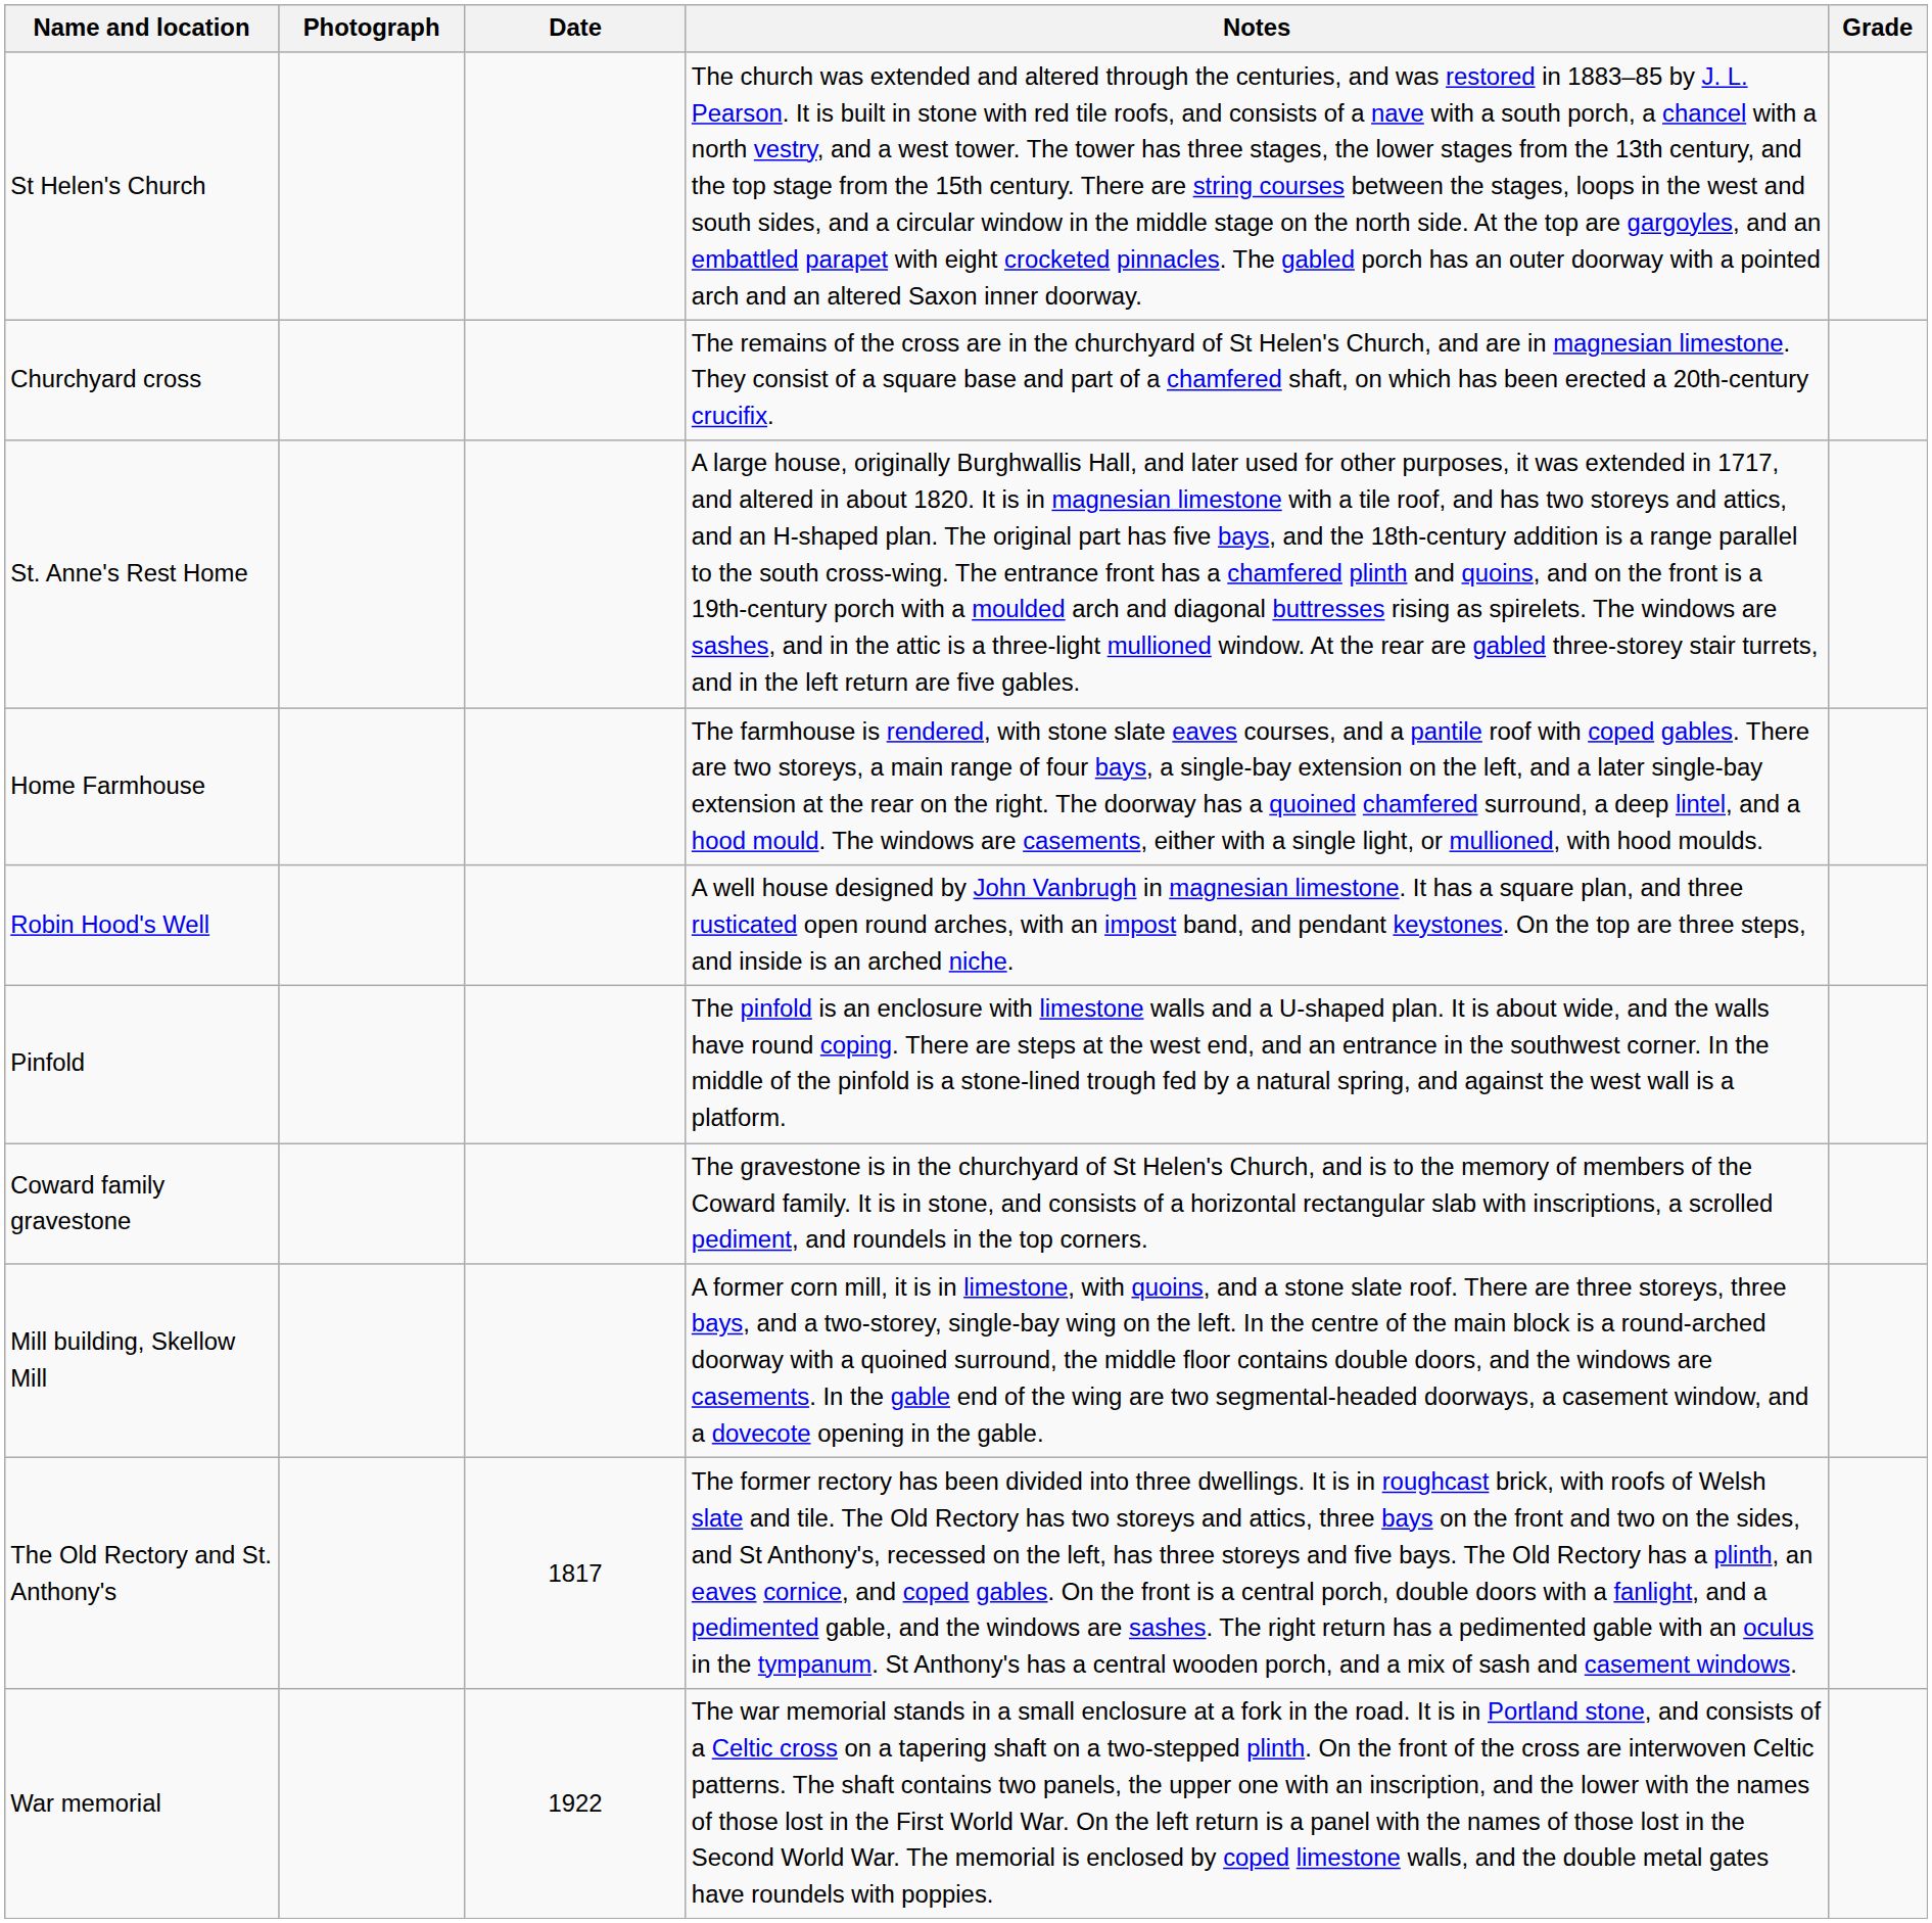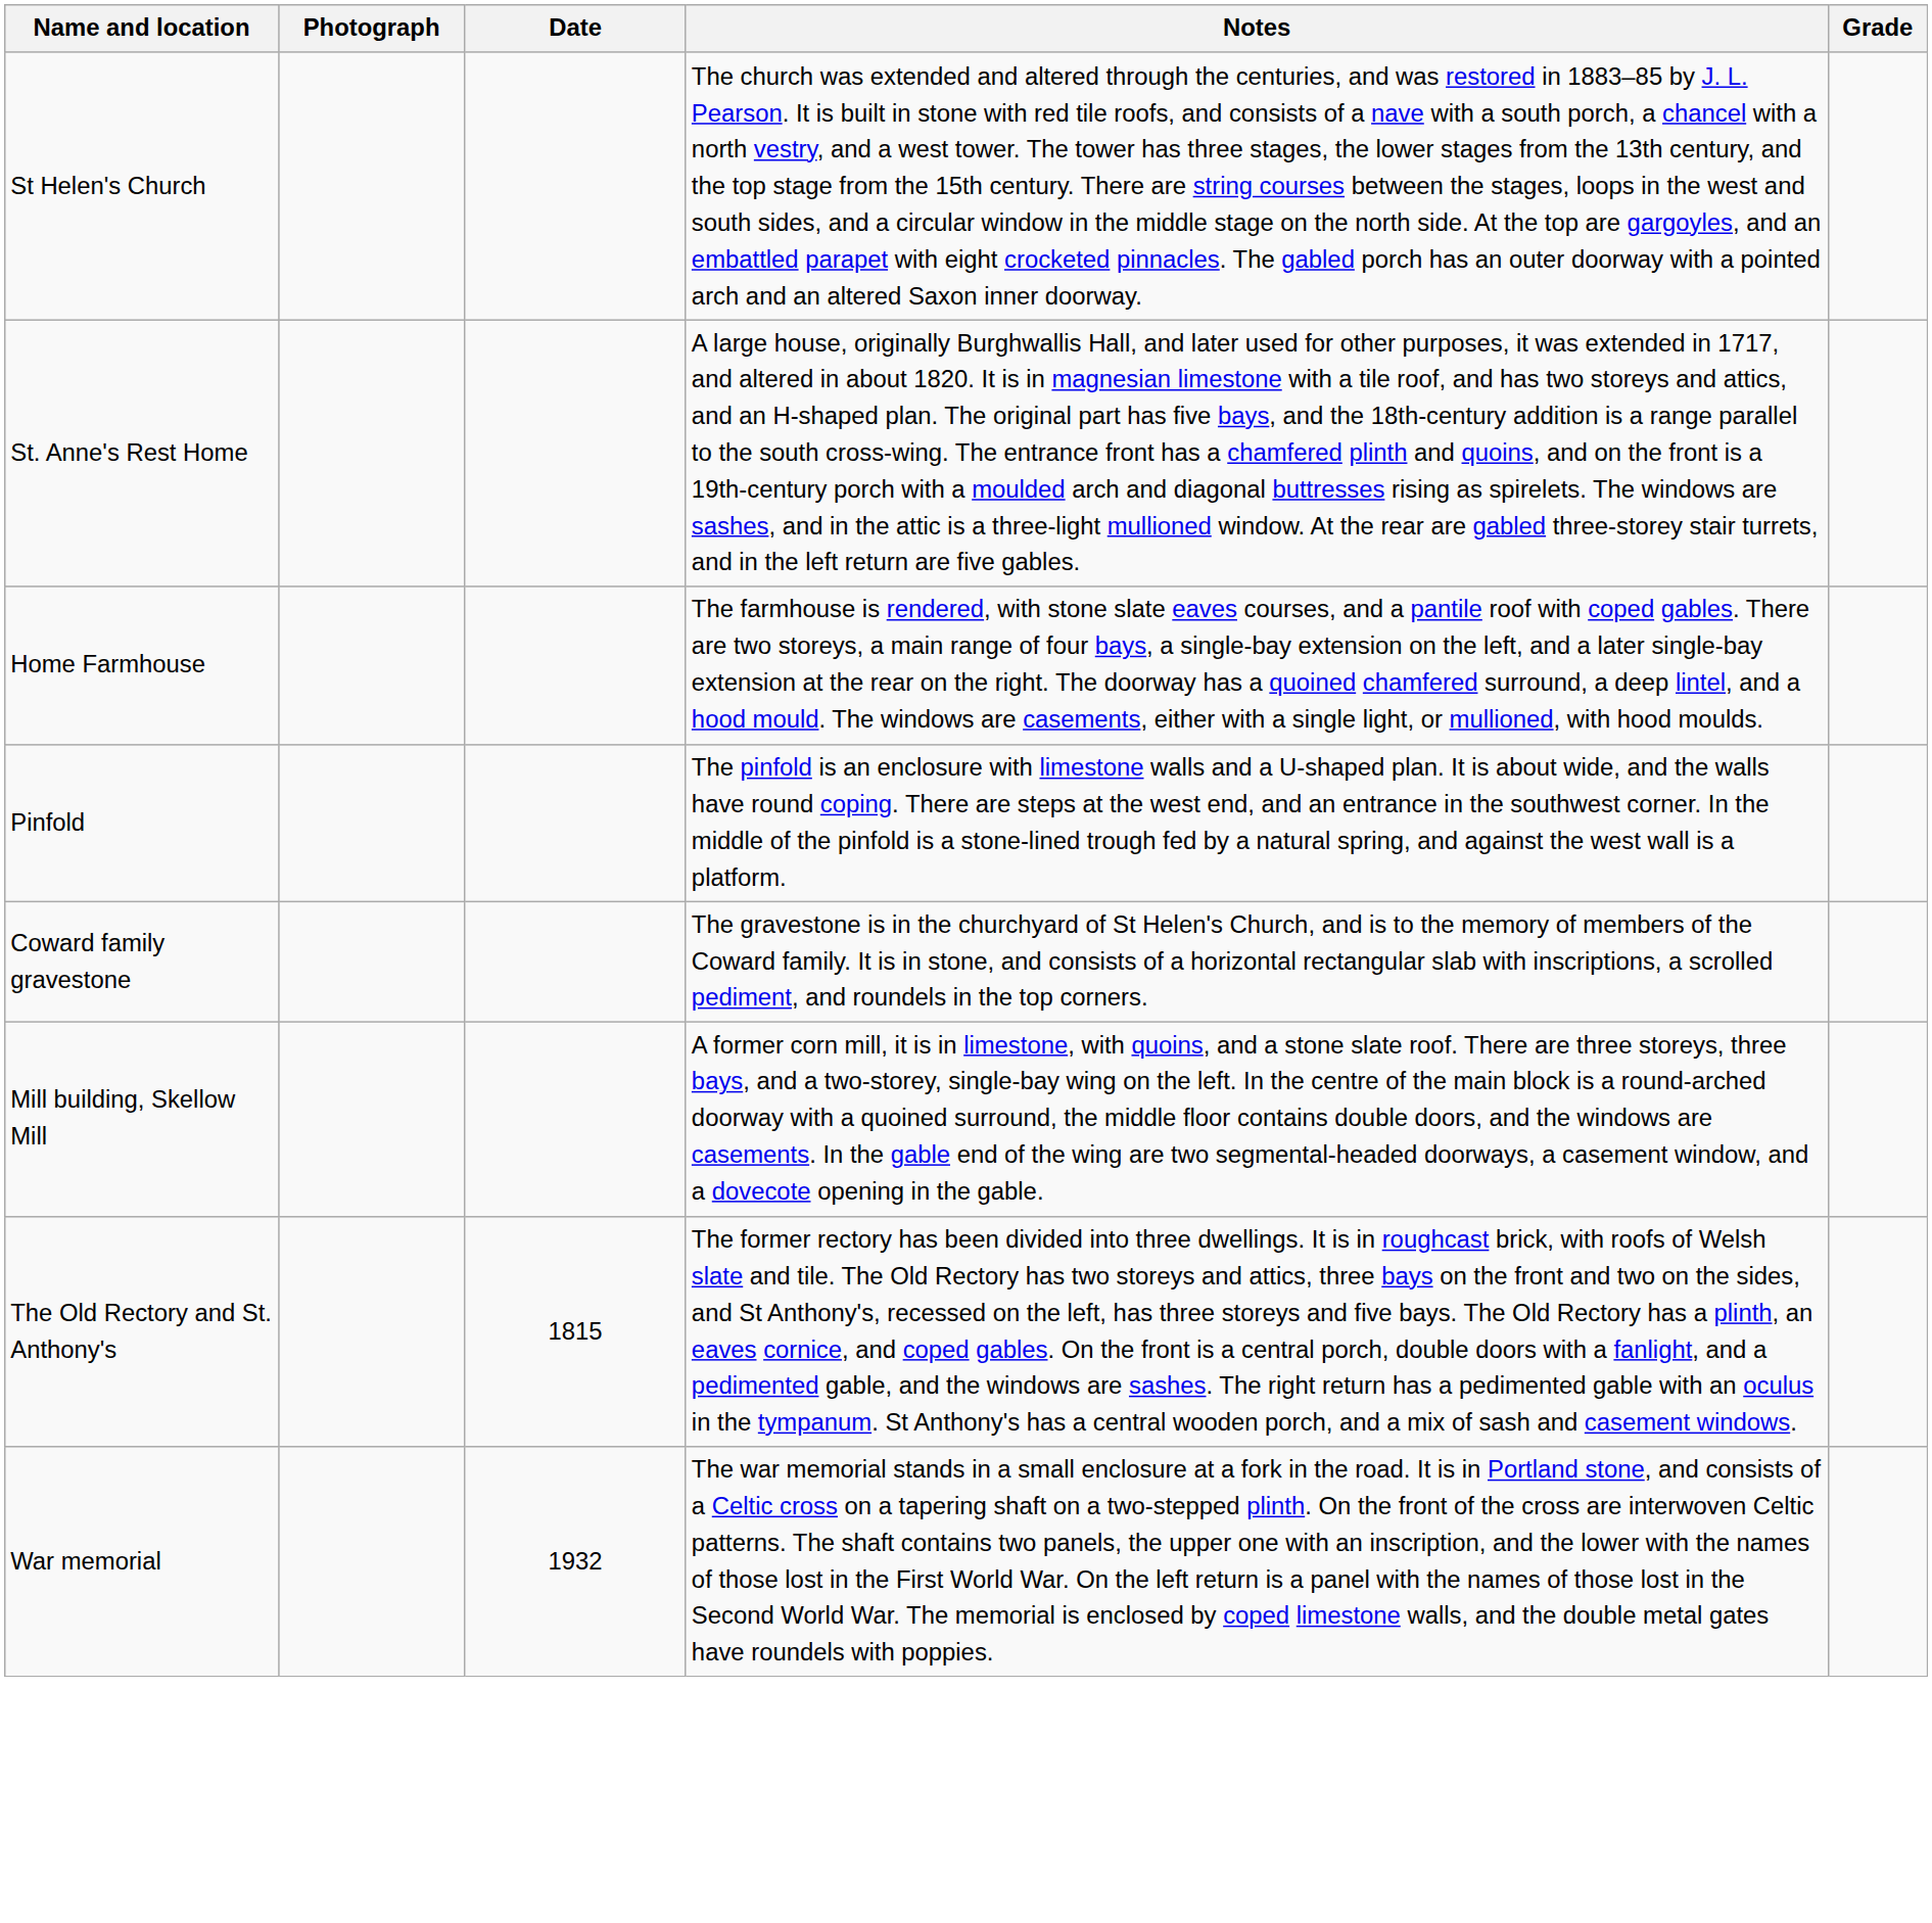- row: Churchyard cross | The remains of the cross are in the churchyard of St Helen's Church, and are in magnesian limestone. They consist of a square base and part of a chamfered shaft, on which has been erected a 20th-century crucifix.
- row: Robin Hood's Well | A well house designed by John Vanbrugh in magnesian limestone. It has a square plan, and three rusticated open round arches, with an impost band, and pendant keystones. On the top are three steps, and inside is an arched niche.
The Old Rectory and St. Anthony's | Date: 1817 -> 1815
War memorial | Date: 1922 -> 1932
